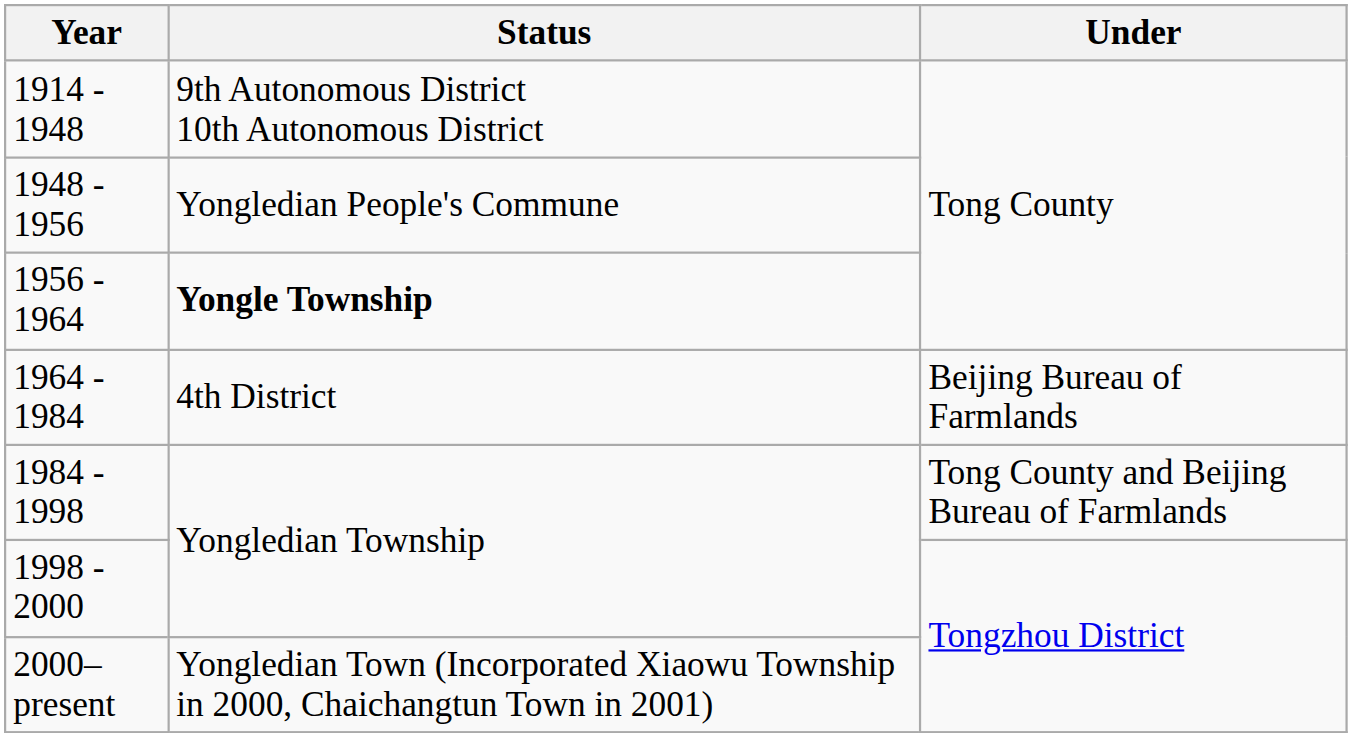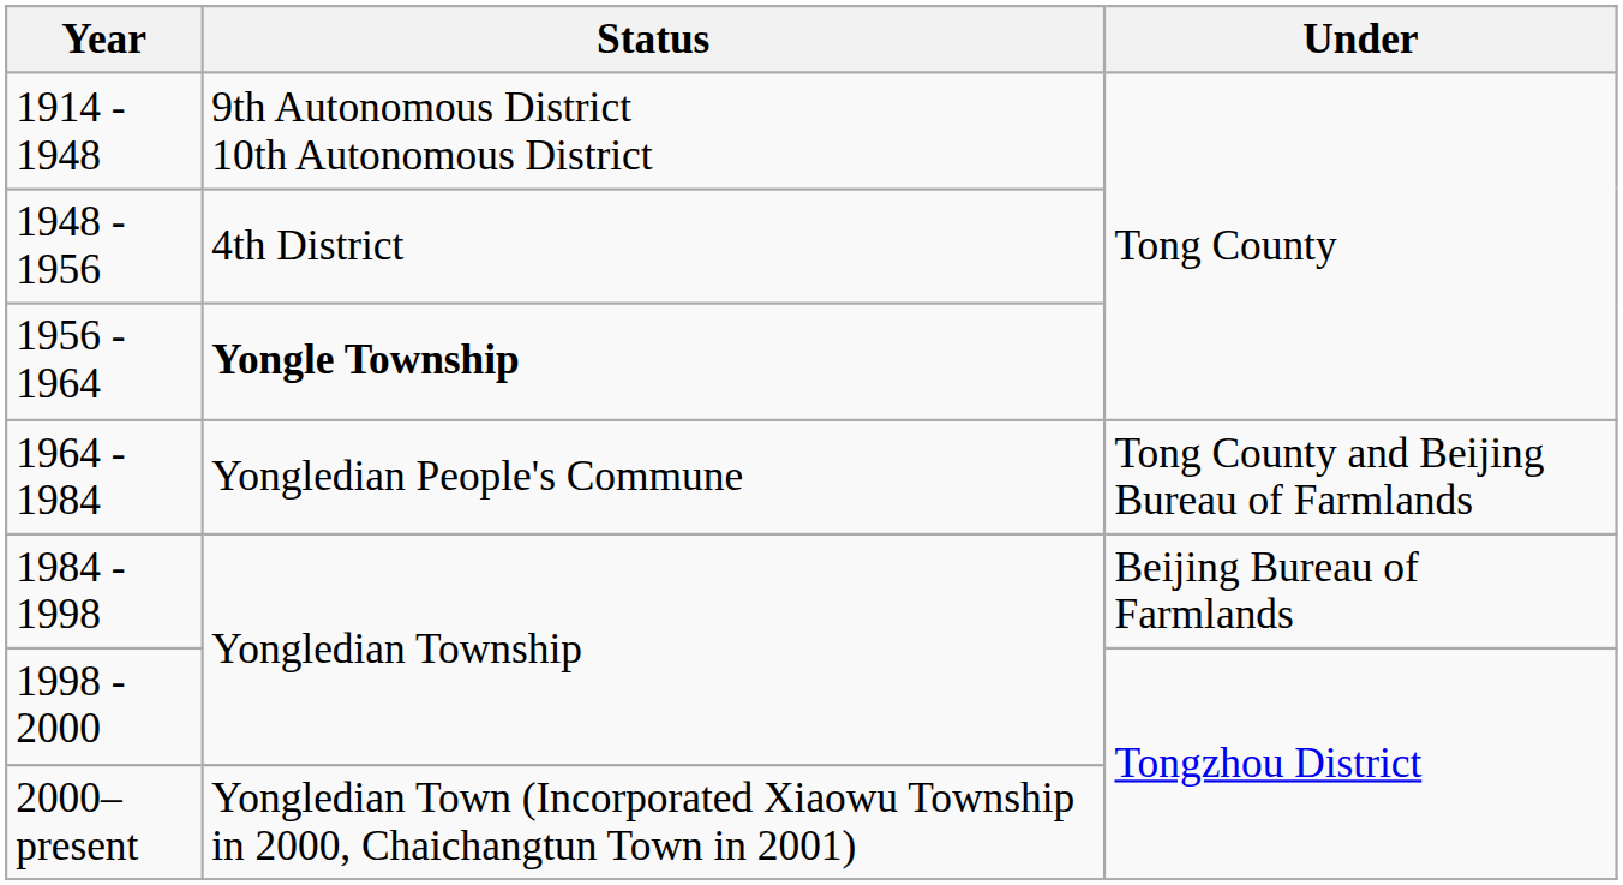1948 - 1956 | Status: Yongledian People's Commune -> 4th District
1964 - 1984 | Status: 4th District -> Yongledian People's Commune
1964 - 1984 | Under: Beijing Bureau of Farmlands -> Tong County and Beijing Bureau of Farmlands
1984 - 1998 | Under: Tong County and Beijing Bureau of Farmlands -> Beijing Bureau of Farmlands
